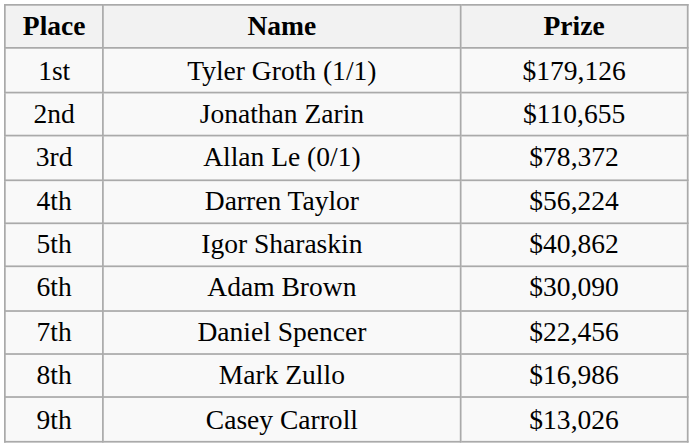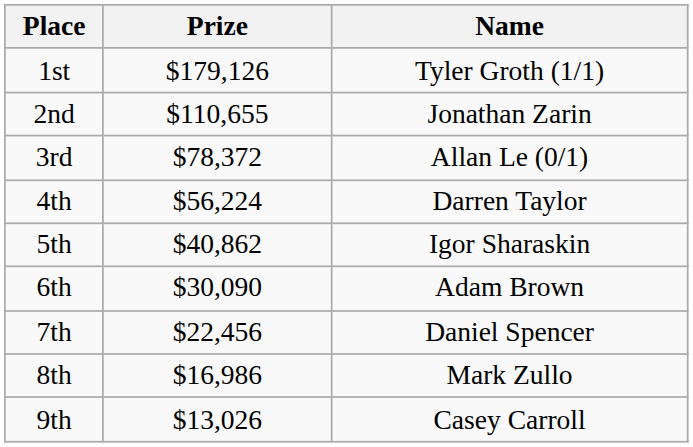columns swapped: Name <-> Prize
